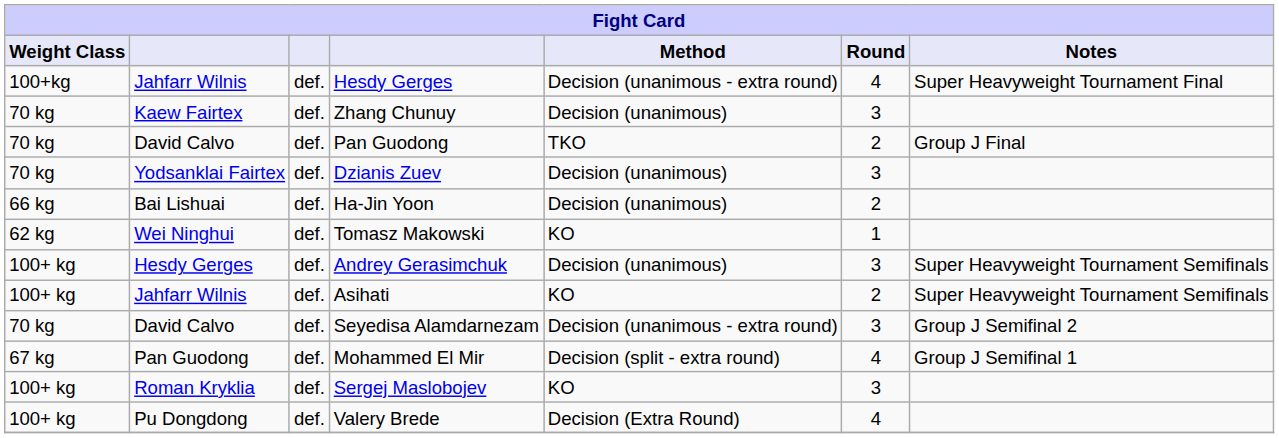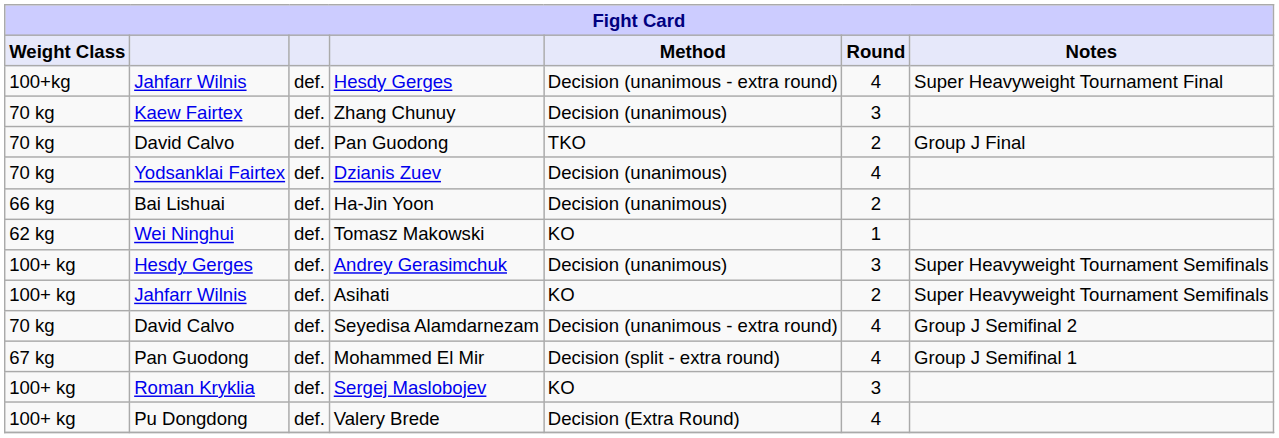Dzianis Zuev | Round: 3 -> 4
Seyedisa Alamdarnezam | Round: 3 -> 4
